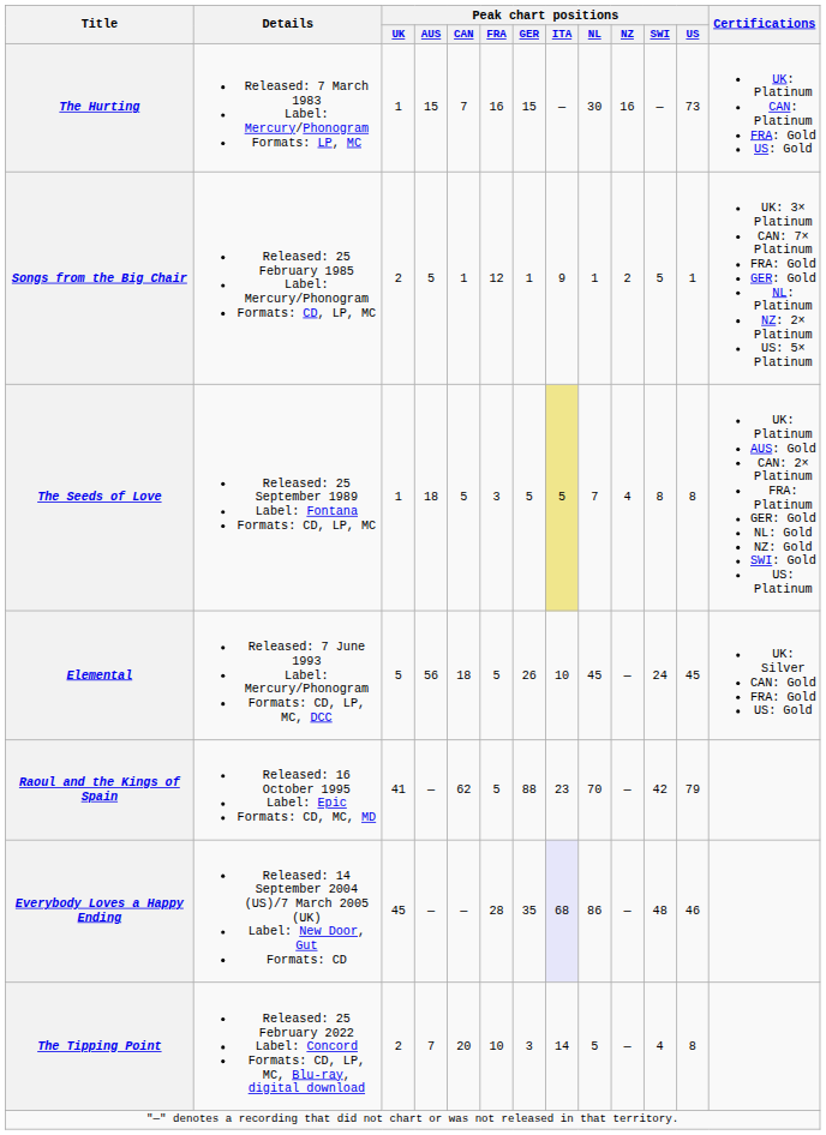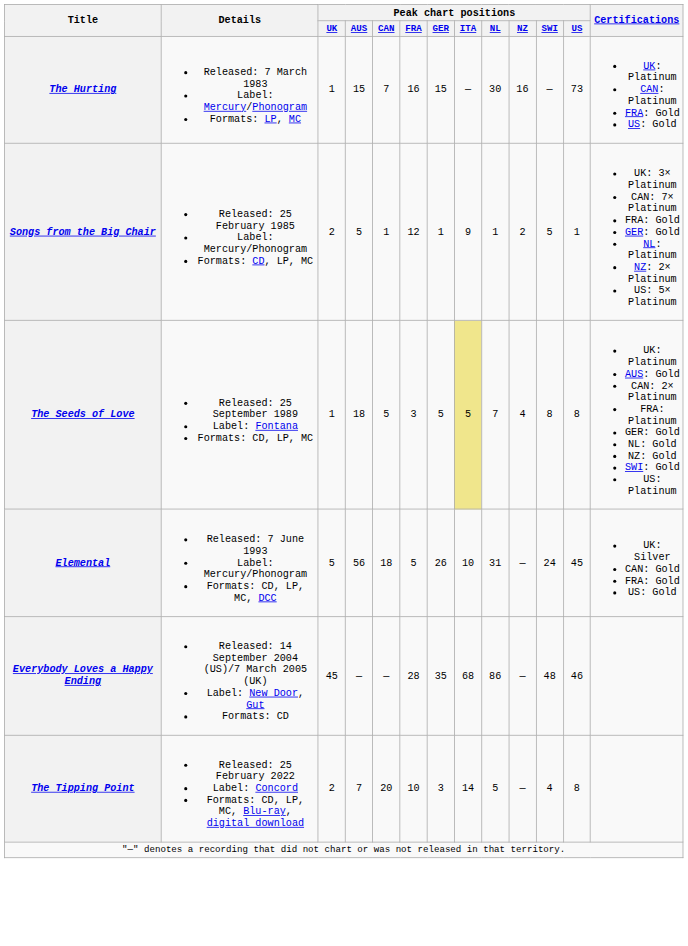Elemental | Peak chart positions / NL: 45 -> 31
- row: Raoul and the Kings of Spain | Released: 16 October 1995 Label: Epic Formats: CD, MC, MD | 41 | — | 62 | 5 | 88 | 23 | 70 | — | 42 | 79
Everybody Loves a Happy Ending | Peak chart positions / ITA: lavender background -> no background
